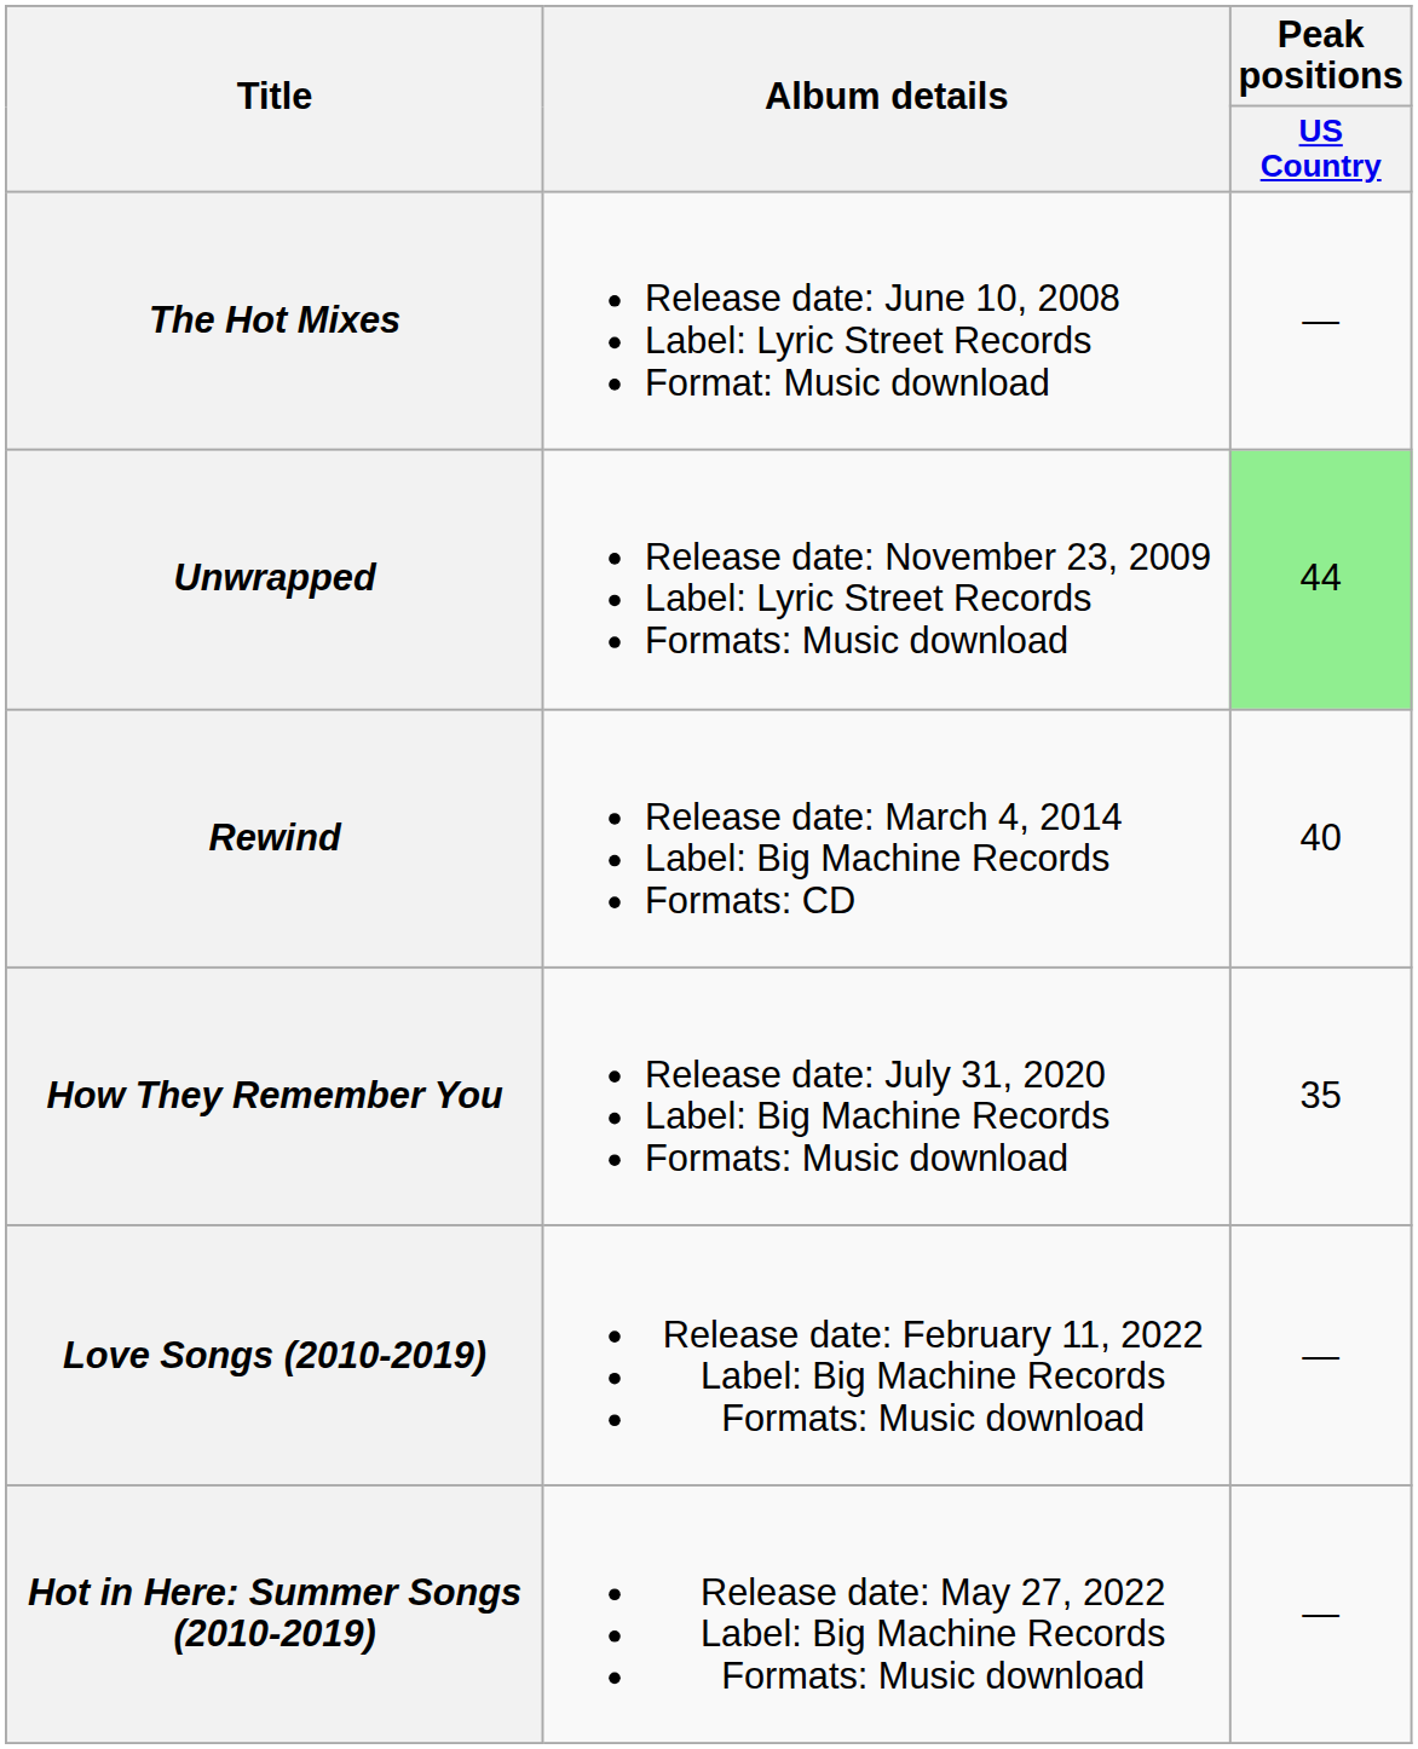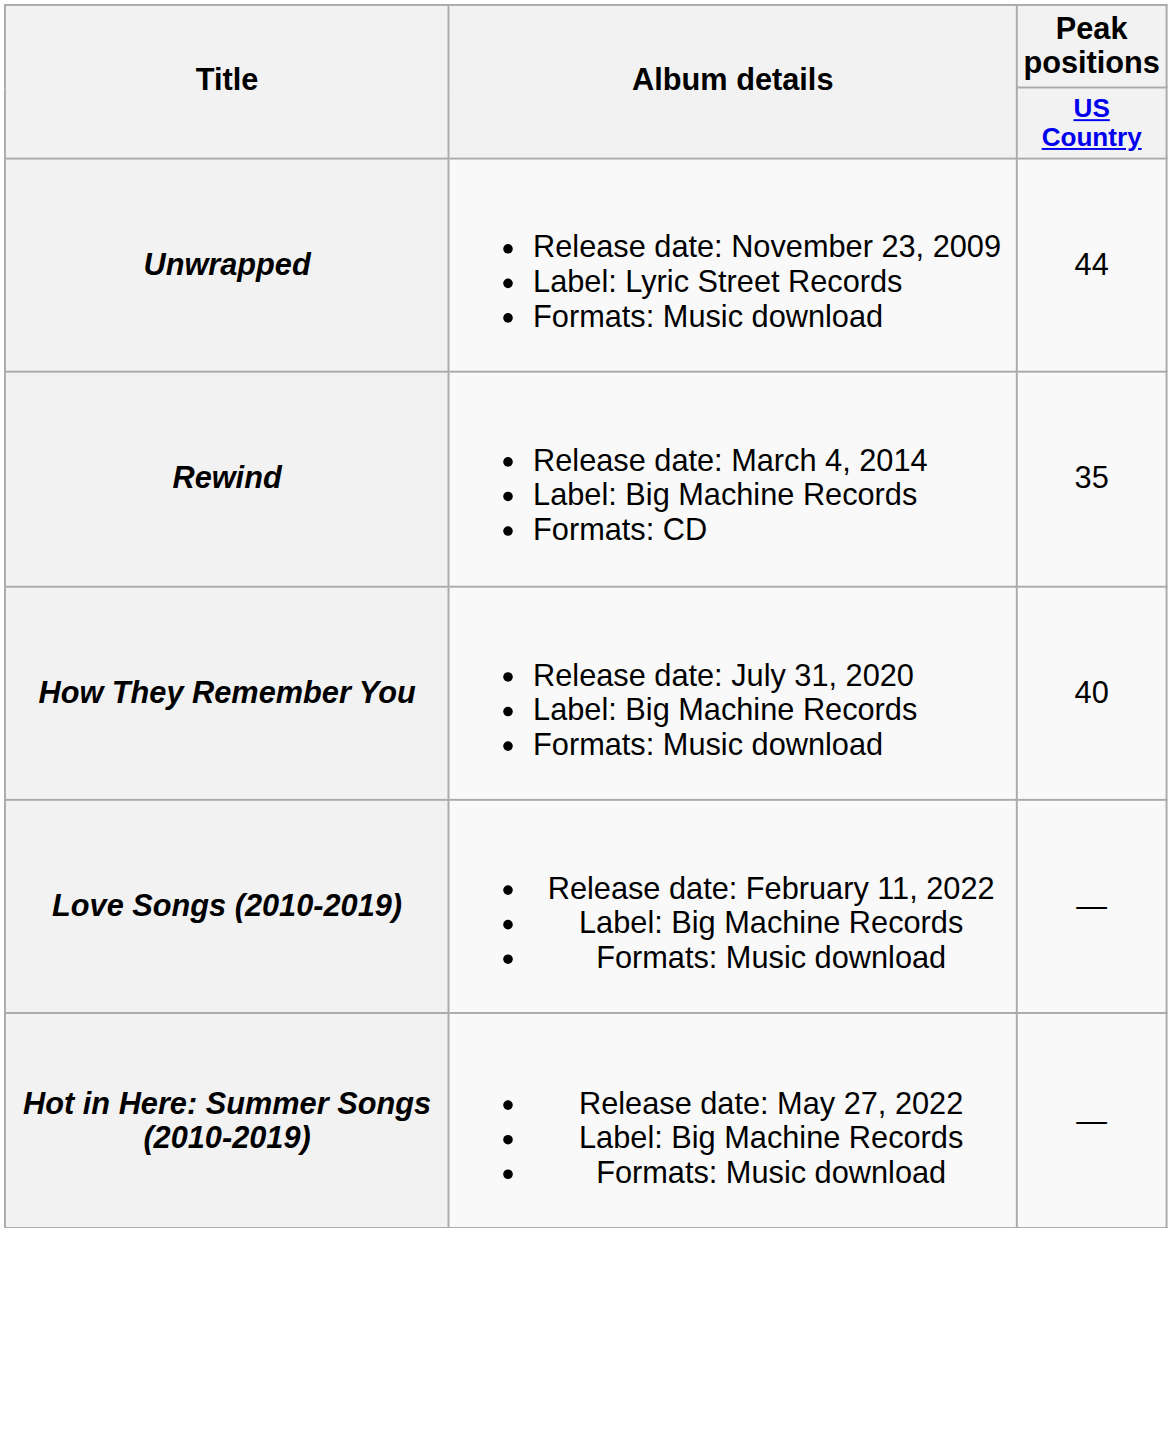- row: The Hot Mixes | Release date: June 10, 2008 Label: Lyric Street Records Format: Music download | —
Unwrapped | Peak positions / US Country: lightgreen background -> no background
Rewind | Peak positions / US Country: 40 -> 35
How They Remember You | Peak positions / US Country: 35 -> 40
